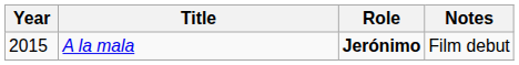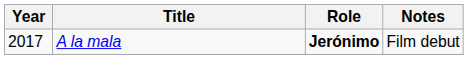A la mala | Year: 2015 -> 2017
